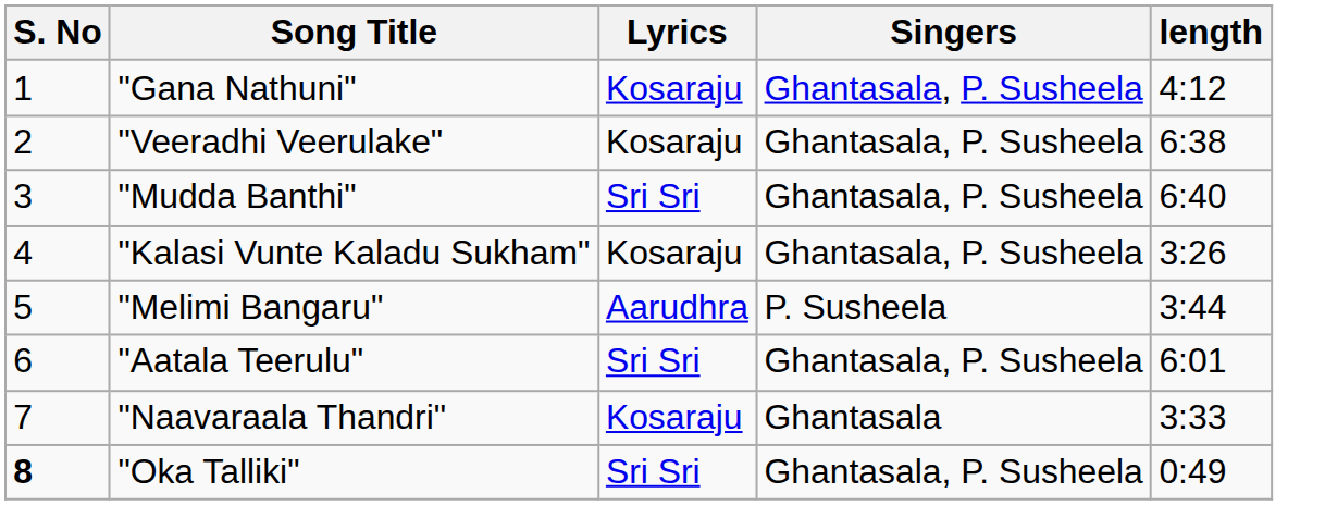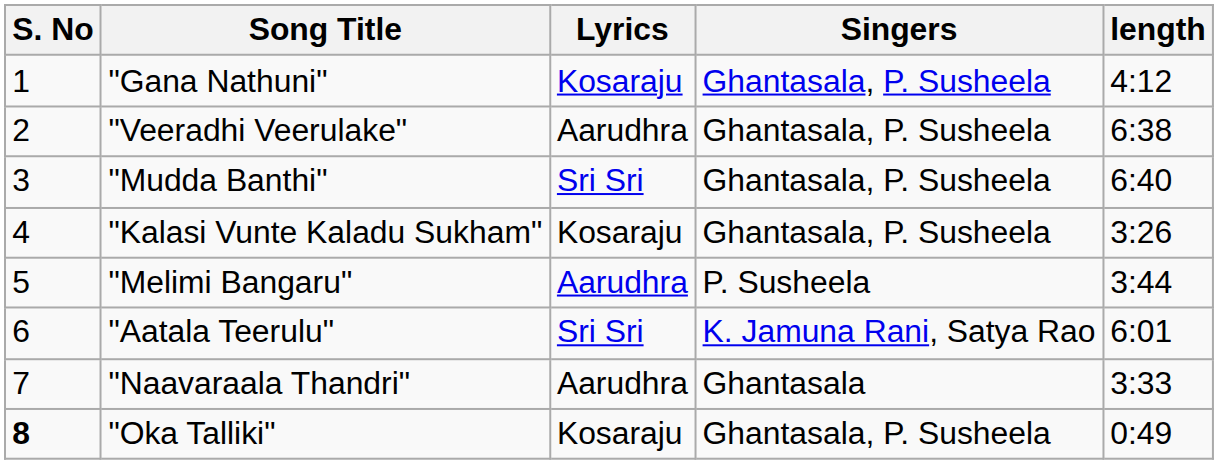"Veeradhi Veerulake" | Lyrics: Kosaraju -> Aarudhra
"Aatala Teerulu" | Singers: Ghantasala, P. Susheela -> K. Jamuna Rani, Satya Rao
"Naavaraala Thandri" | Lyrics: Kosaraju -> Aarudhra
"Oka Talliki" | Lyrics: Sri Sri -> Kosaraju
